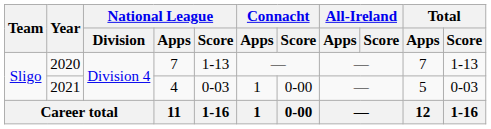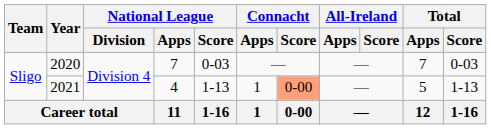2020 | National League / Score: 1-13 -> 0-03
2020 | Total / Score: 1-13 -> 0-03
2021 | National League / Score: 0-03 -> 1-13
2021 | Connacht / Score: no background -> lightsalmon background
2021 | Total / Score: 0-03 -> 1-13
